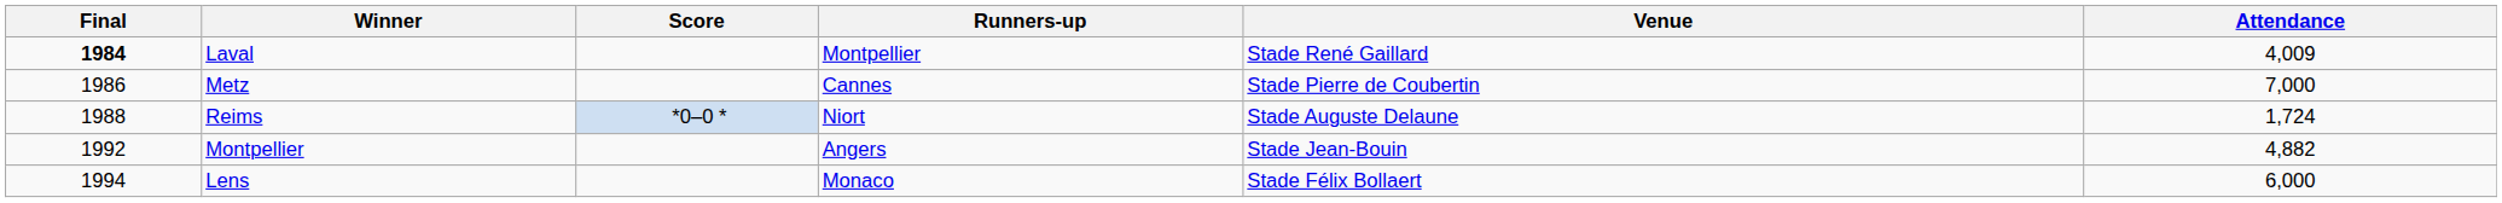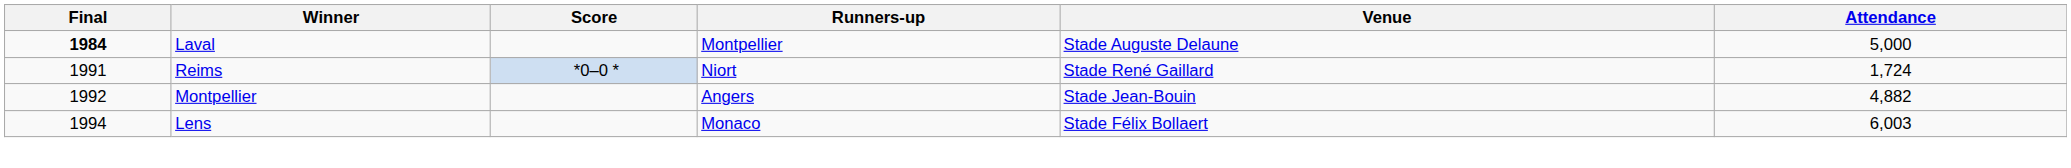Laval | Venue: Stade René Gaillard -> Stade Auguste Delaune
Laval | Attendance: 4,009 -> 5,000
- row: 1986 | Metz | Cannes | Stade Pierre de Coubertin | 7,000
Reims | Final: 1988 -> 1991
Reims | Venue: Stade Auguste Delaune -> Stade René Gaillard
Lens | Attendance: 6,000 -> 6,003
